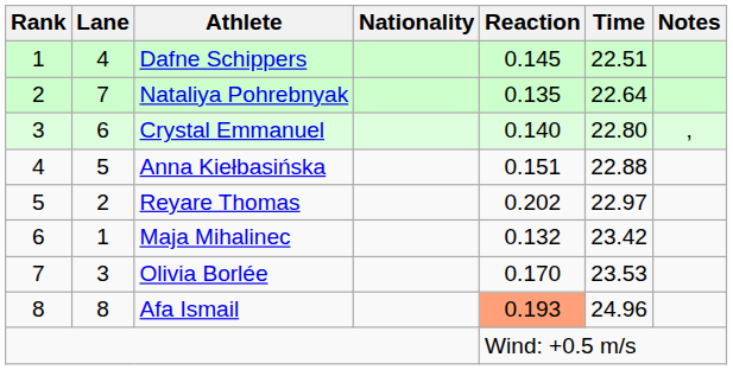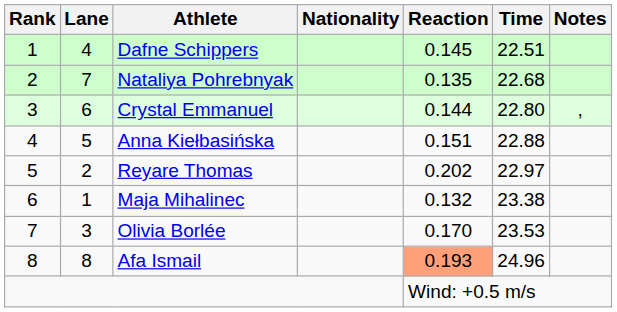Nataliya Pohrebnyak | Time: 22.64 -> 22.68
Crystal Emmanuel | Reaction: 0.140 -> 0.144
Maja Mihalinec | Time: 23.42 -> 23.38
